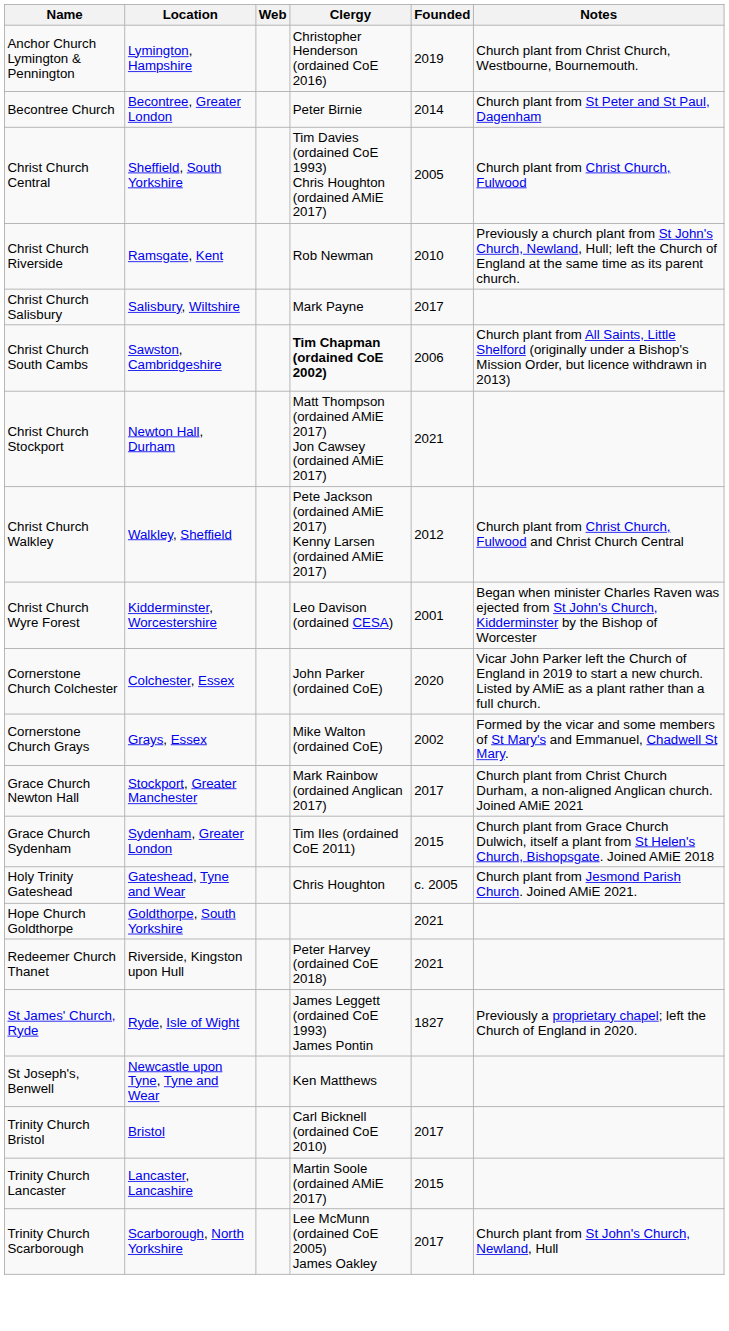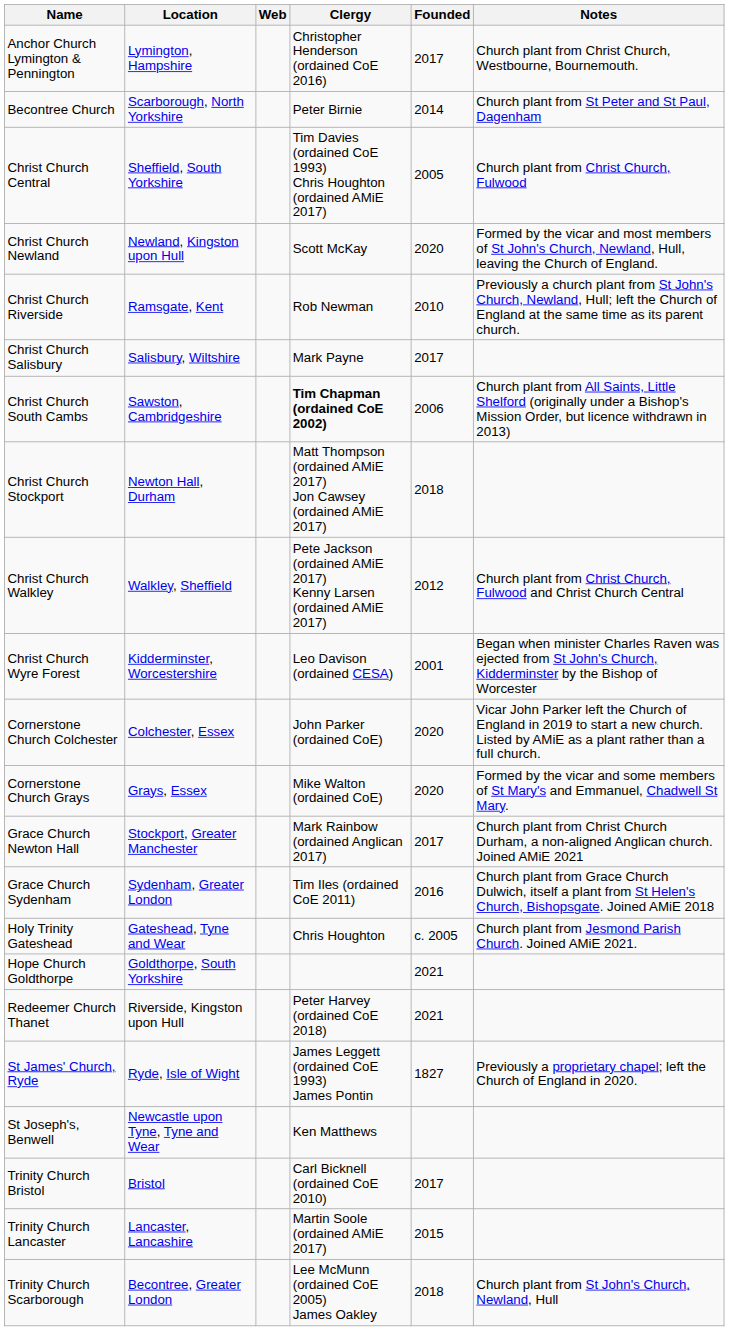Anchor Church Lymington & Pennington | Founded: 2019 -> 2017
Becontree Church | Location: Becontree, Greater London -> Scarborough, North Yorkshire
+ row: Christ Church Newland | Newland, Kingston upon Hull | Scott McKay | 2020 | Formed by the vicar and most members of St John's Church, Newland, Hull, leaving the Church of England.
Christ Church Stockport | Founded: 2021 -> 2018
Cornerstone Church Grays | Founded: 2002 -> 2020
Grace Church Sydenham | Founded: 2015 -> 2016
Trinity Church Scarborough | Location: Scarborough, North Yorkshire -> Becontree, Greater London
Trinity Church Scarborough | Founded: 2017 -> 2018
